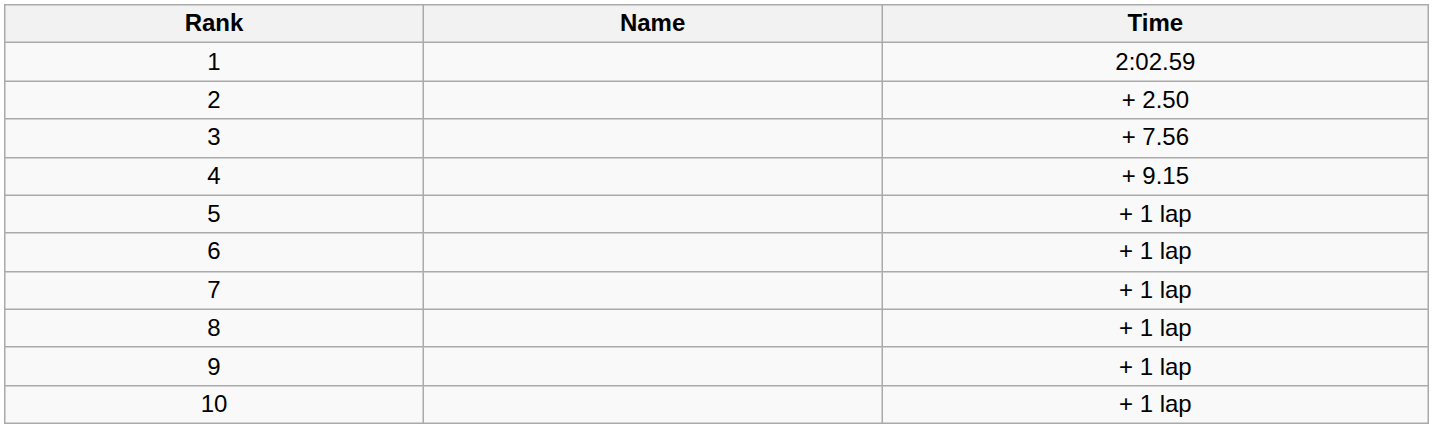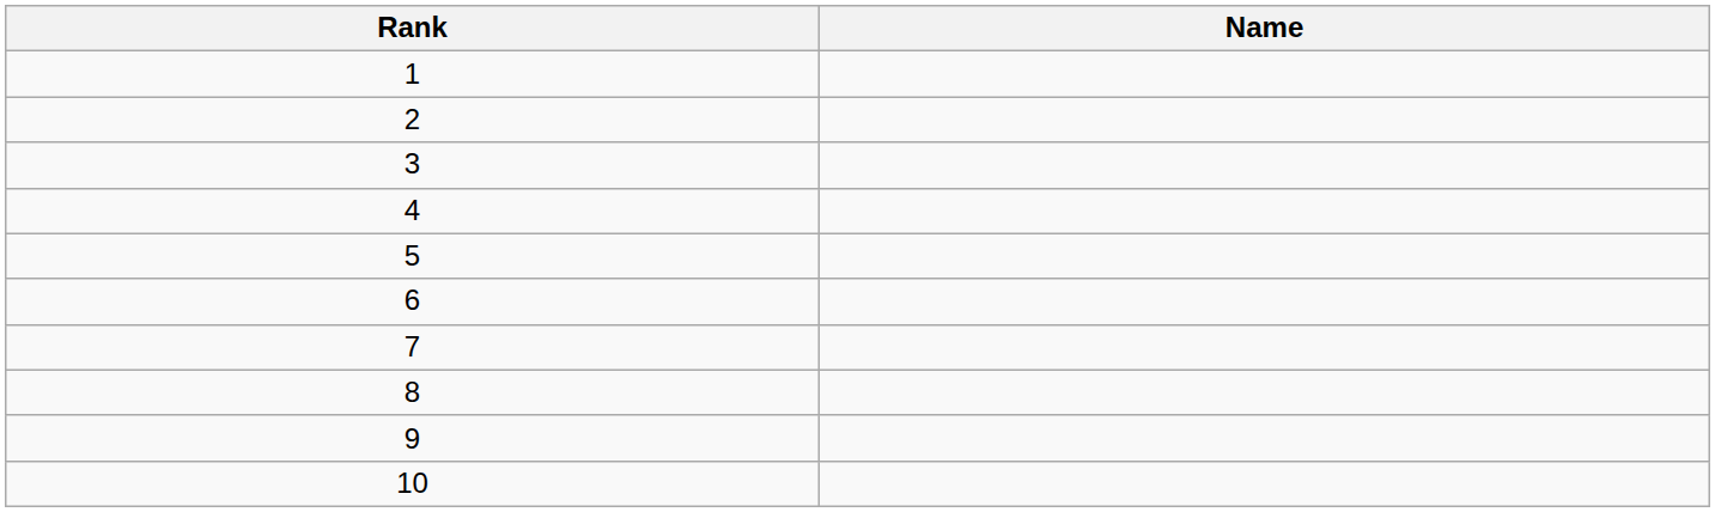- column: Time | 2:02.59 | + 2.50 | + 7.56 | + 9.15 | + 1 lap | + 1 lap | + 1 lap | + 1 lap | + 1 lap | + 1 lap
